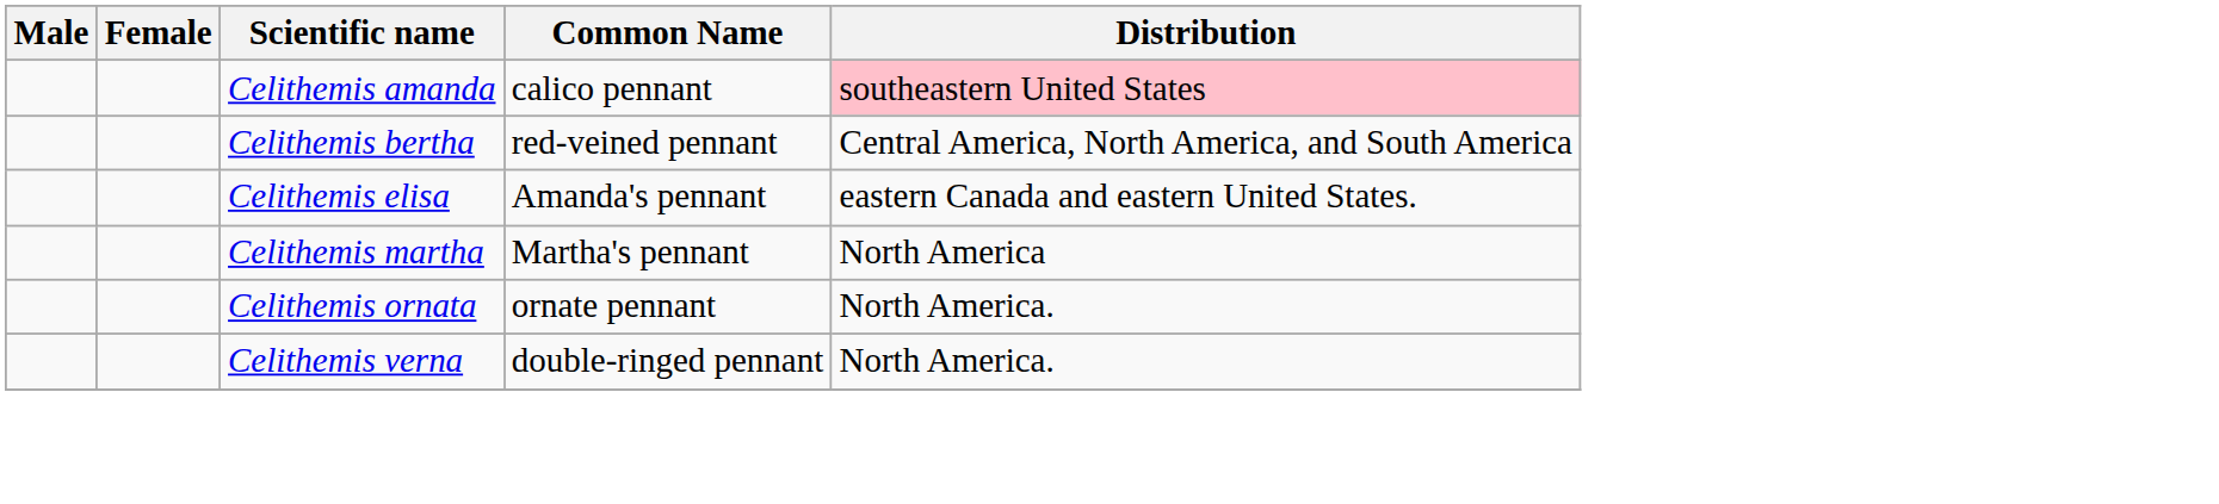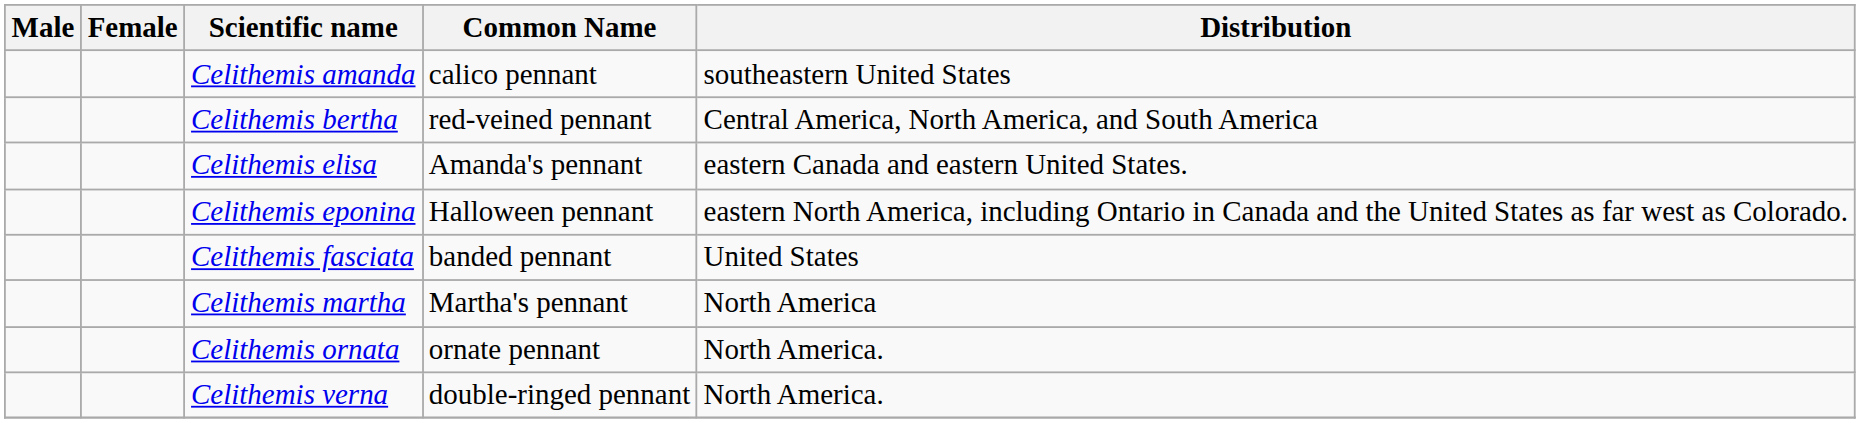Celithemis amanda | Distribution: pink background -> no background
+ row: Celithemis eponina | Halloween pennant | eastern North America, including Ontario in Canada and the United States as far west as Colorado.
+ row: Celithemis fasciata | banded pennant | United States
